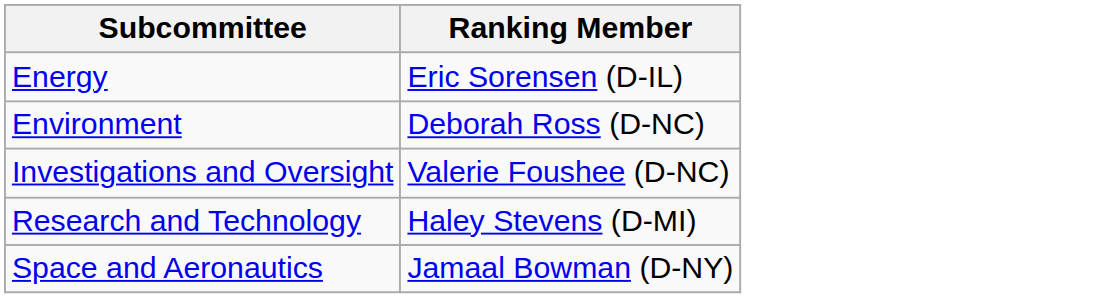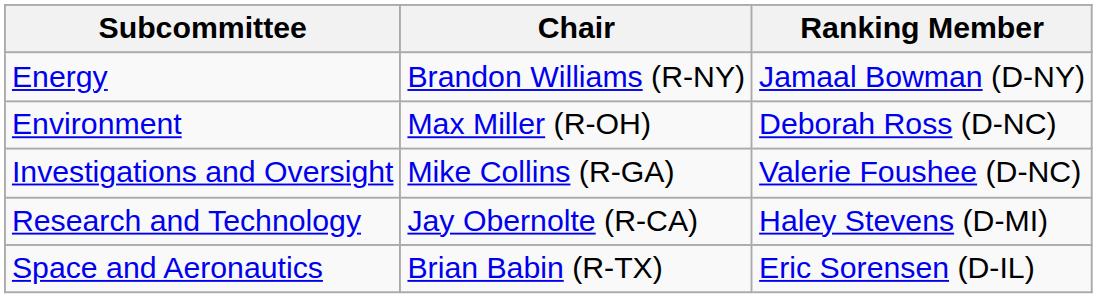+ column: Chair | Brandon Williams (R-NY) | Max Miller (R-OH) | Mike Collins (R-GA) | Jay Obernolte (R-CA) | Brian Babin (R-TX)
Energy | Ranking Member: Eric Sorensen (D-IL) -> Jamaal Bowman (D-NY)
Space and Aeronautics | Ranking Member: Jamaal Bowman (D-NY) -> Eric Sorensen (D-IL)
